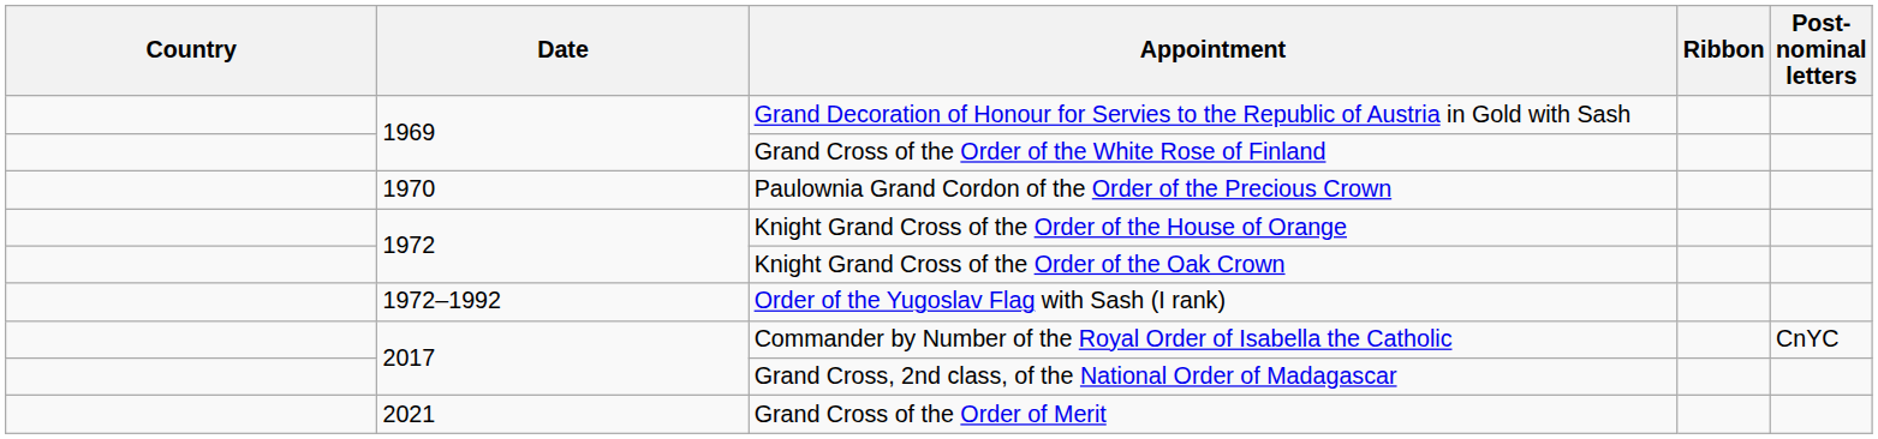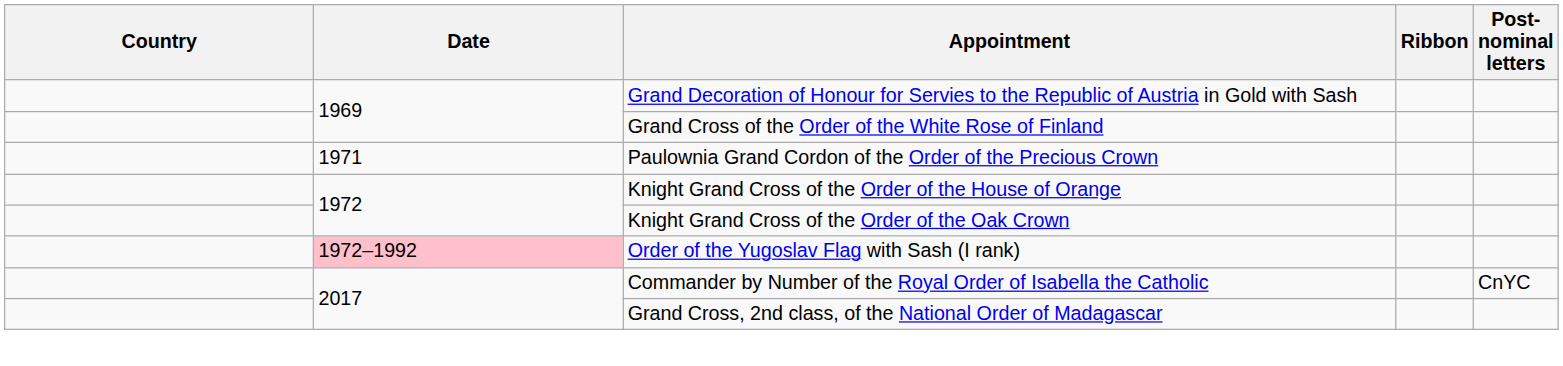Paulownia Grand Cordon of the Order of the Precious Crown | Date: 1970 -> 1971
Order of the Yugoslav Flag with Sash (I rank) | Date: no background -> pink background
- row: 2021 | Grand Cross of the Order of Merit
